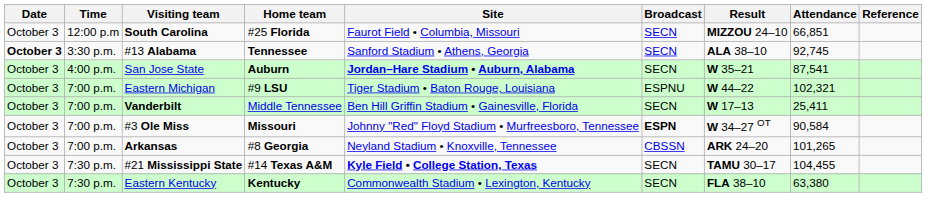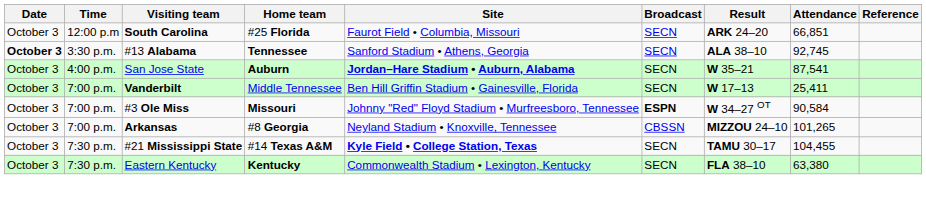South Carolina | Result: MIZZOU 24–10 -> ARK 24–20
- row: October 3 | 7:00 p.m. | Eastern Michigan | #9 LSU | Tiger Stadium • Baton Rouge, Louisiana | ESPNU | W 44–22 | 102,321
Arkansas | Result: ARK 24–20 -> MIZZOU 24–10
